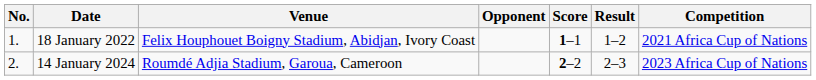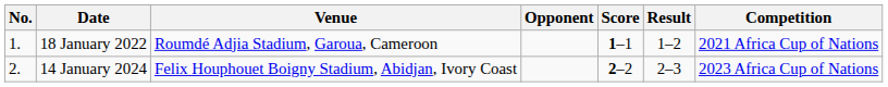18 January 2022 | Venue: Felix Houphouet Boigny Stadium, Abidjan, Ivory Coast -> Roumdé Adjia Stadium, Garoua, Cameroon
14 January 2024 | Venue: Roumdé Adjia Stadium, Garoua, Cameroon -> Felix Houphouet Boigny Stadium, Abidjan, Ivory Coast
